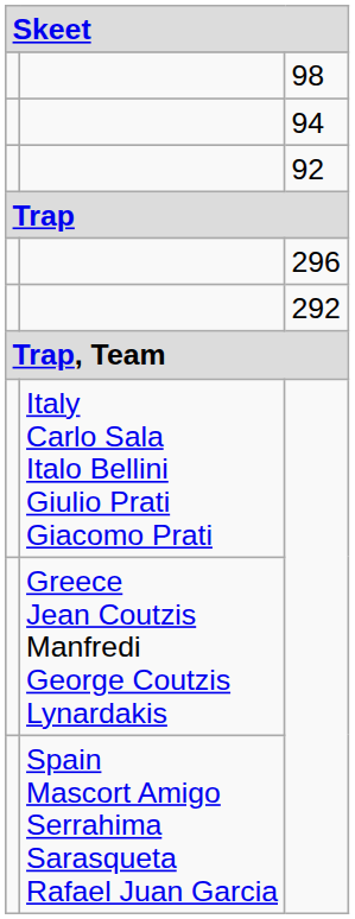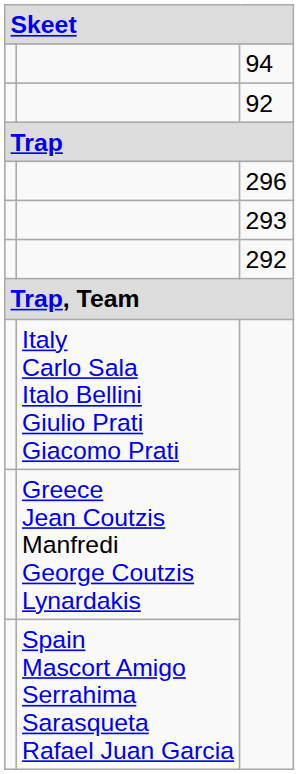- row: 98
+ row: 293
